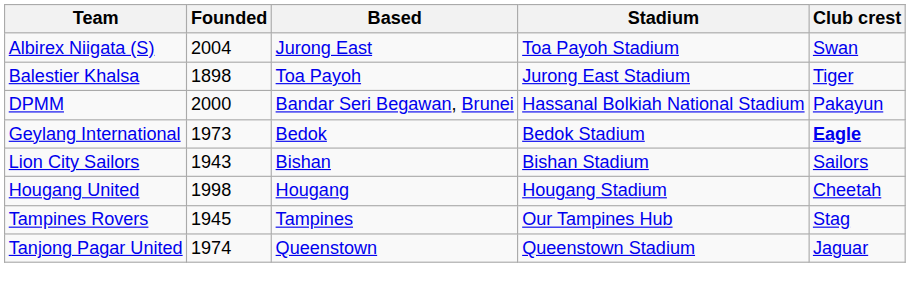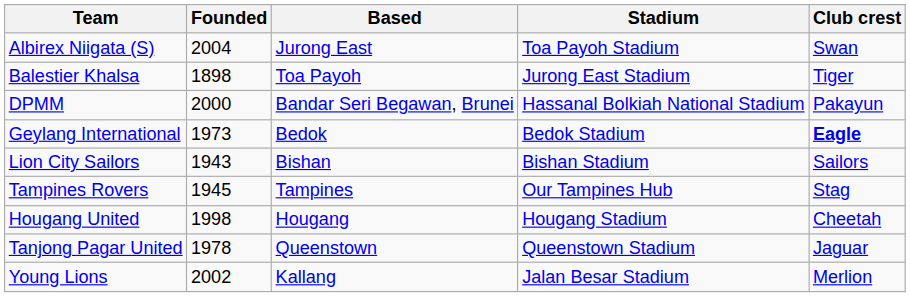rows swapped: Hougang United <-> Tampines Rovers
Tanjong Pagar United | Founded: 1974 -> 1978
+ row: Young Lions | 2002 | Kallang | Jalan Besar Stadium | Merlion
